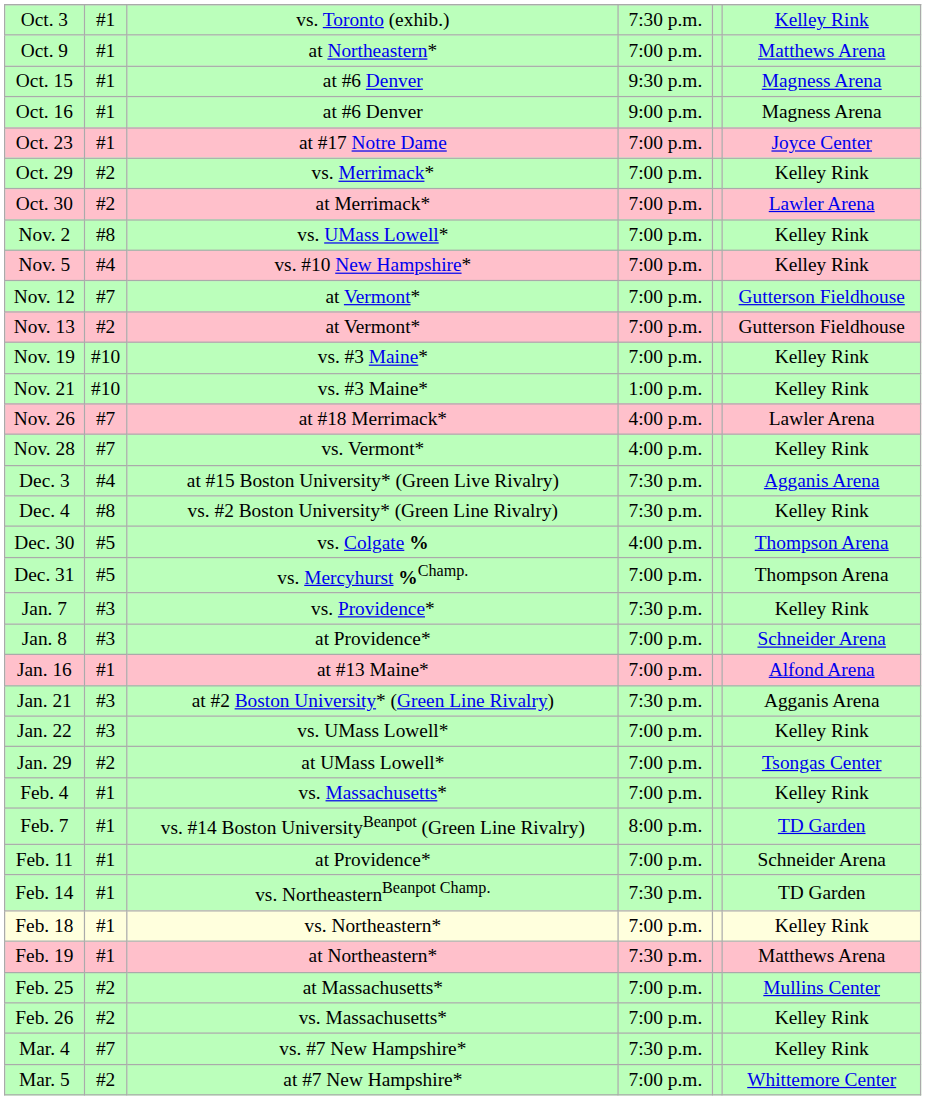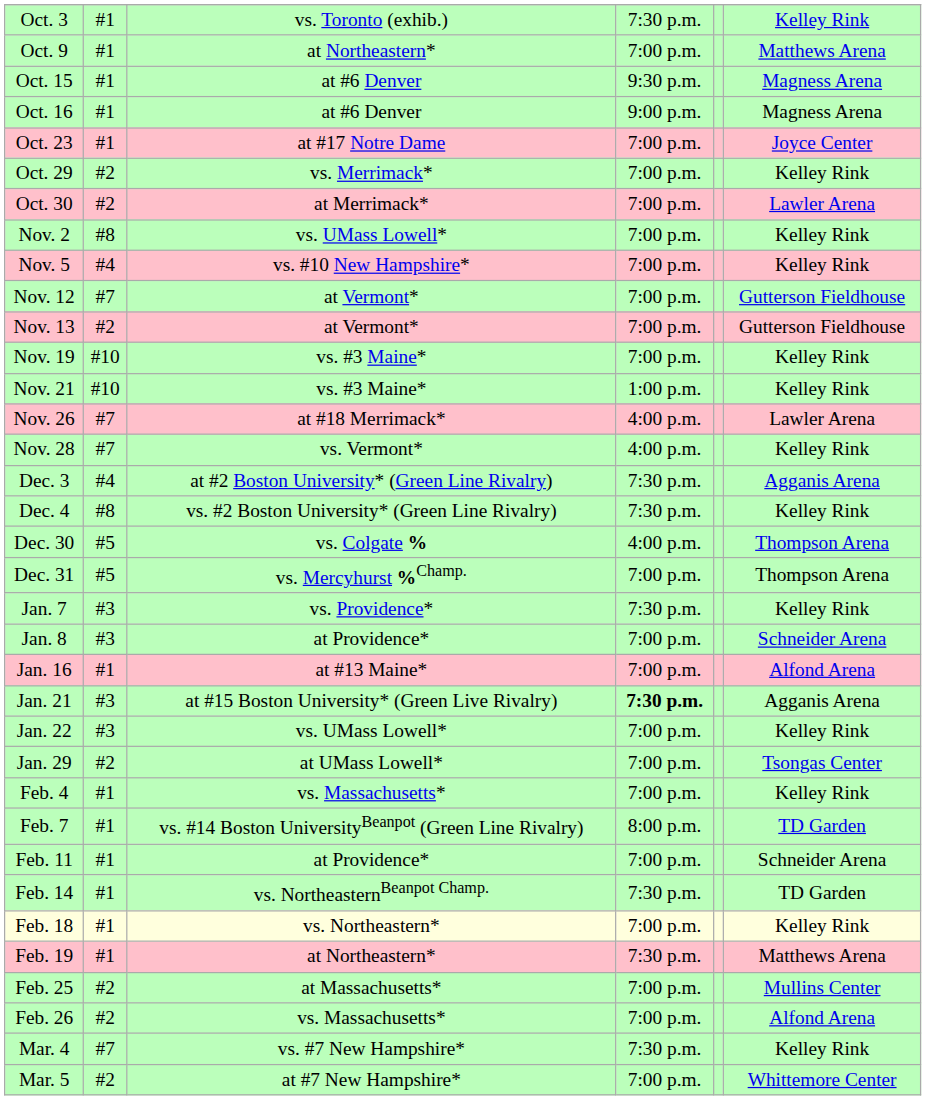Dec. 3 | column 3: at #15 Boston University* (Green Live Rivalry) -> at #2 Boston University* (Green Line Rivalry)
Jan. 21 | column 3: at #2 Boston University* (Green Line Rivalry) -> at #15 Boston University* (Green Live Rivalry)
Jan. 21 | column 4: normal -> bold
Feb. 26 | column 6: Kelley Rink -> Alfond Arena
